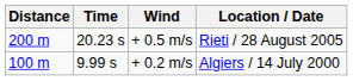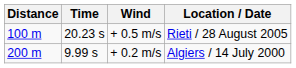+ 0.5 m/s | Distance: 200 m -> 100 m
+ 0.2 m/s | Distance: 100 m -> 200 m
